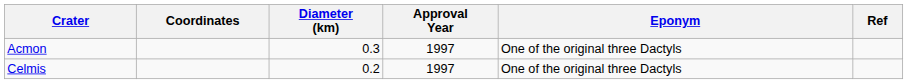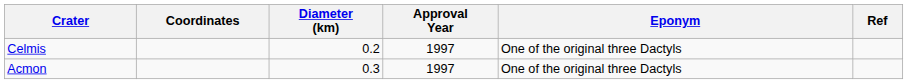rows swapped: Acmon <-> Celmis
